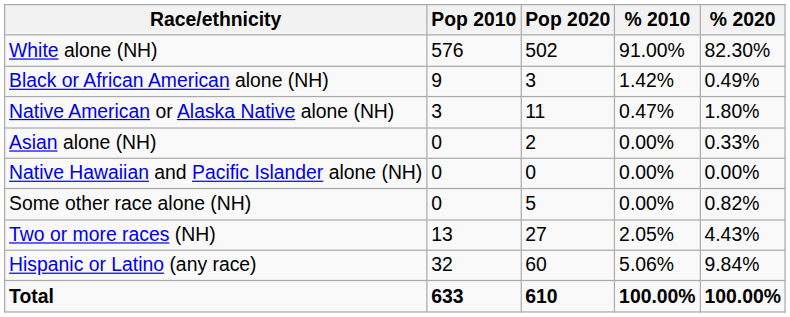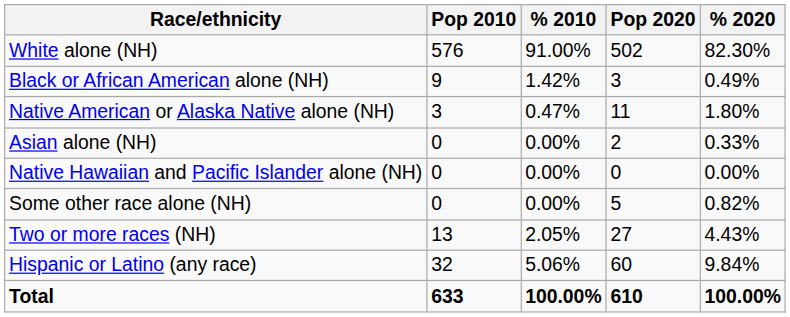columns swapped: Pop 2020 <-> % 2010
